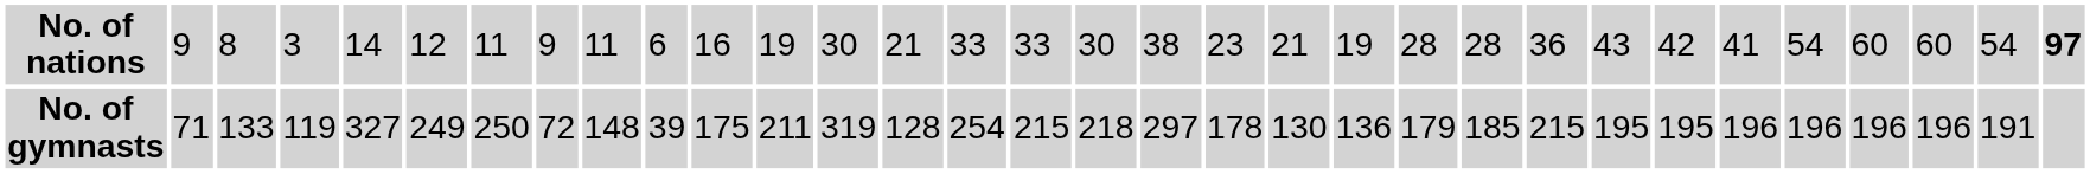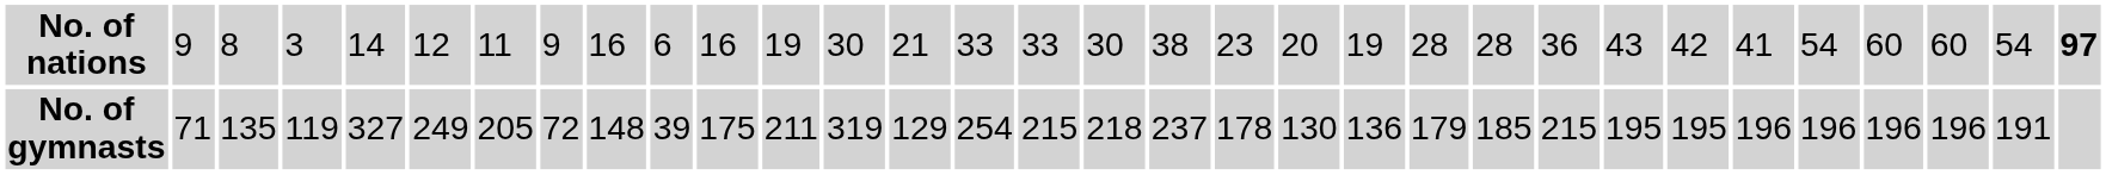No. of nations | column 9: 11 -> 16
No. of nations | column 20: 21 -> 20
No. of gymnasts | column 3: 133 -> 135
No. of gymnasts | column 7: 250 -> 205
No. of gymnasts | column 14: 128 -> 129
No. of gymnasts | column 18: 297 -> 237
